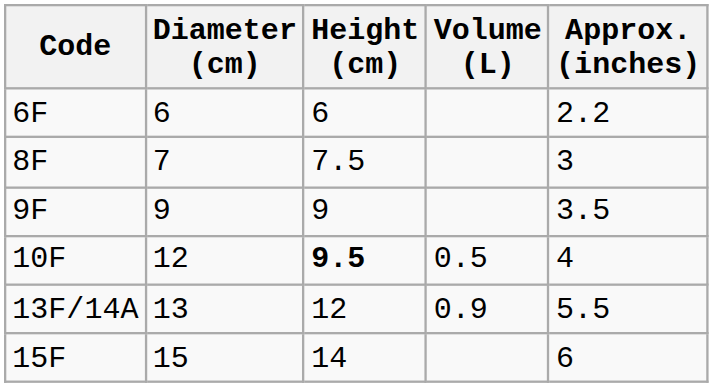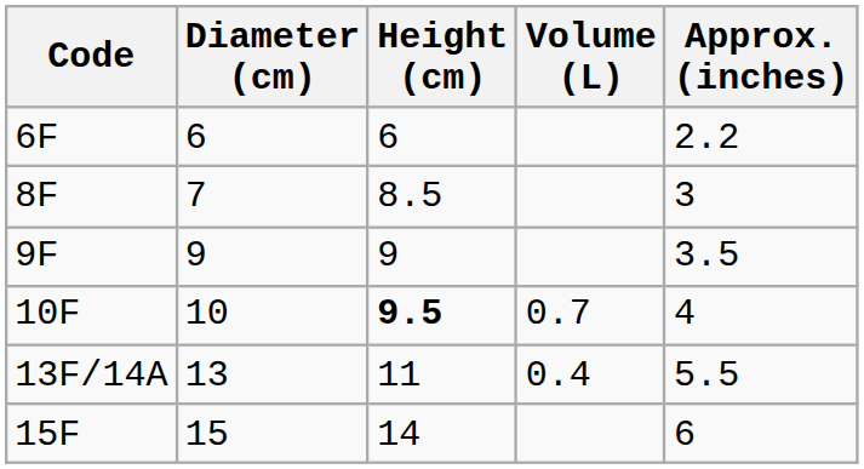8F | Height (cm): 7.5 -> 8.5
10F | Diameter (cm): 12 -> 10
10F | Volume (L): 0.5 -> 0.7
13F/14A | Height (cm): 12 -> 11
13F/14A | Volume (L): 0.9 -> 0.4
